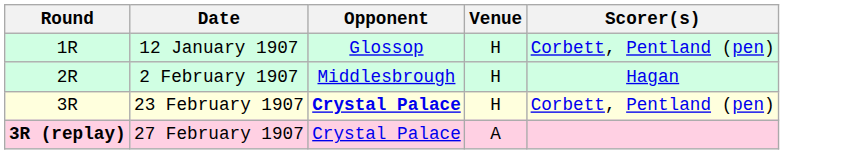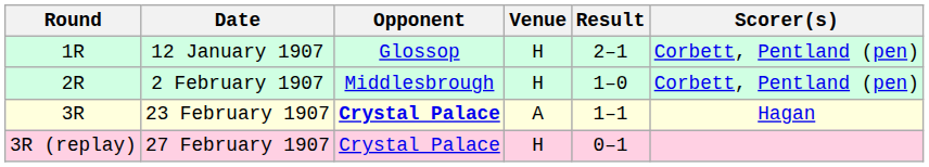+ column: Result | 2–1 | 1–0 | 1–1 | 0–1
2 February 1907 | Scorer(s): Hagan -> Corbett, Pentland (pen)
23 February 1907 | Venue: H -> A
23 February 1907 | Scorer(s): Corbett, Pentland (pen) -> Hagan
27 February 1907 | Round: bold -> normal
27 February 1907 | Venue: A -> H
